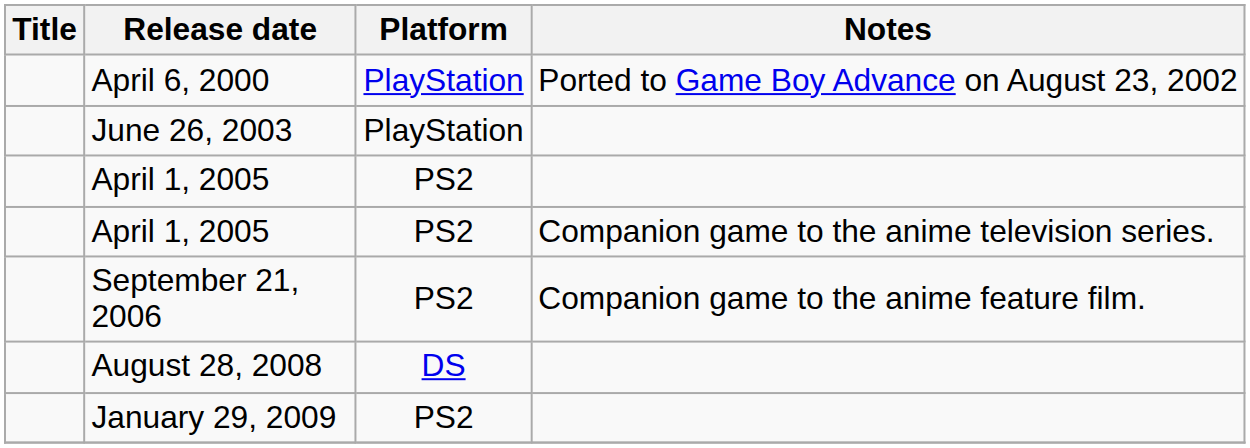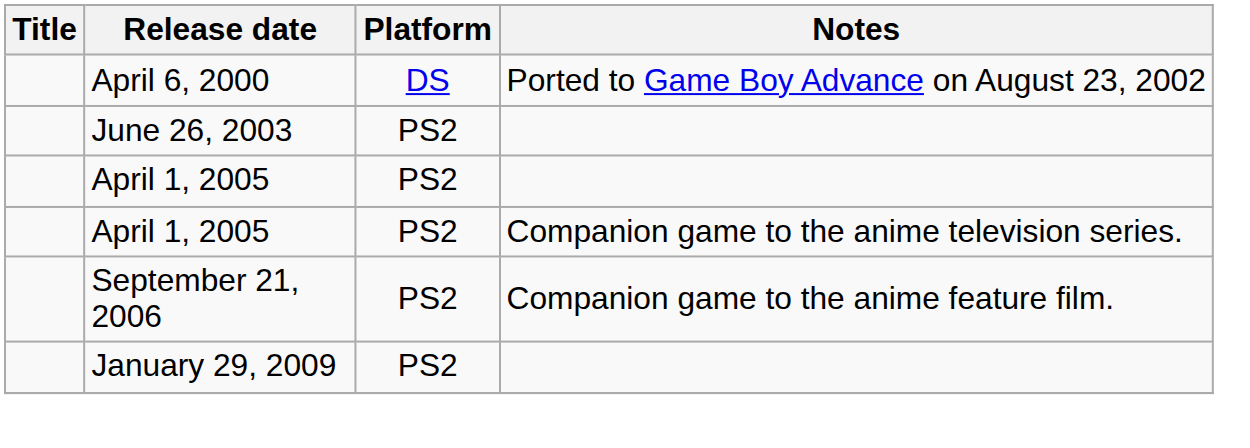April 6, 2000 | Platform: PlayStation -> DS
June 26, 2003 | Platform: PlayStation -> PS2
- row: August 28, 2008 | DS
